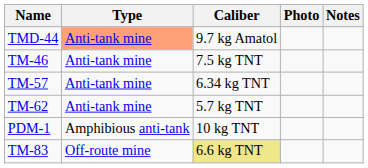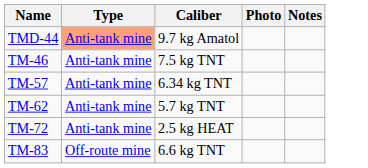+ row: TM-72 | Anti-tank mine | 2.5 kg HEAT
- row: PDM-1 | Amphibious anti-tank | 10 kg TNT
TM-83 | Caliber: khaki background -> no background
